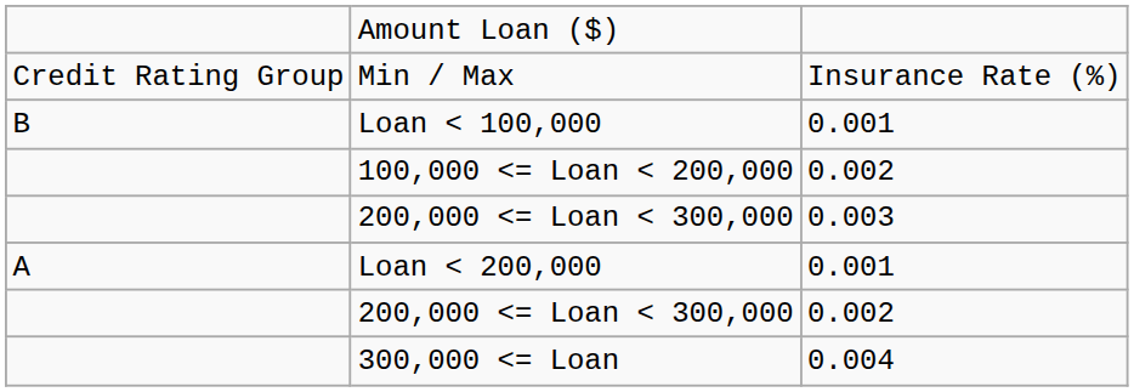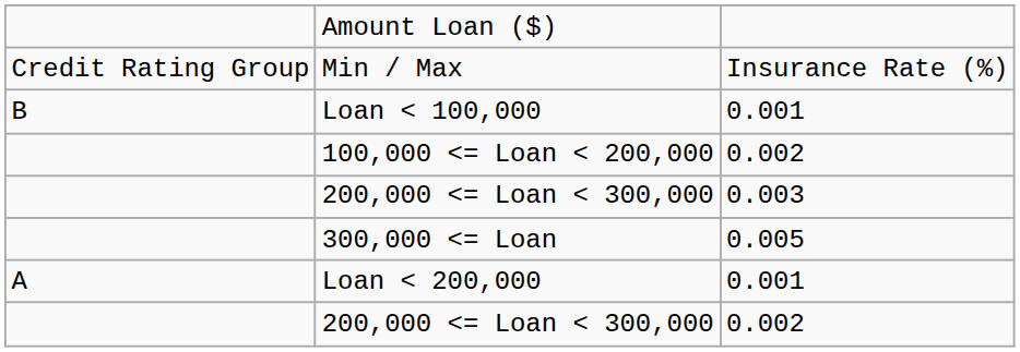+ row: 300,000 <= Loan | 0.005
- row: 300,000 <= Loan | 0.004
